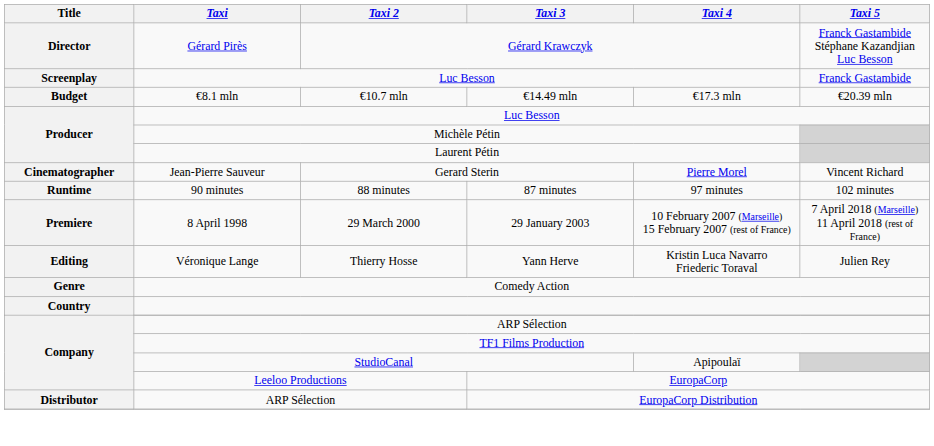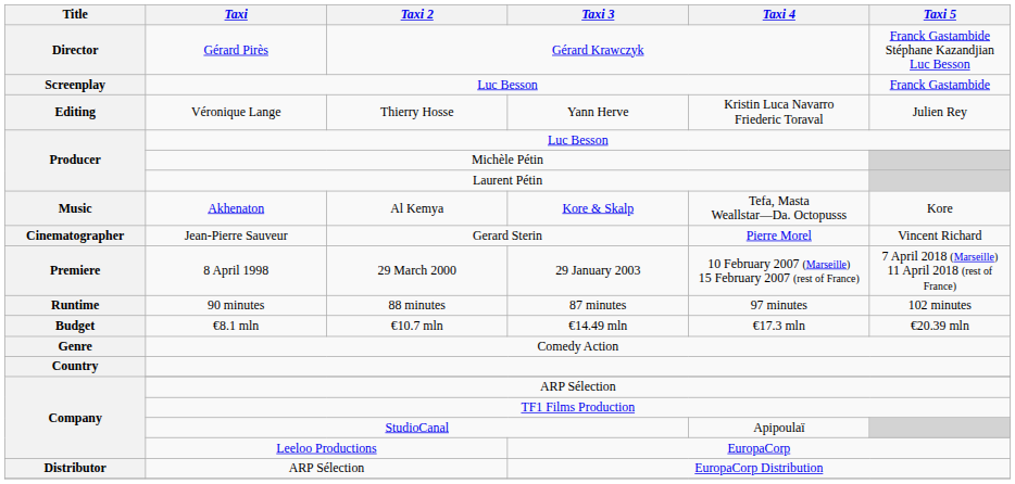rows swapped: Yann Herve <-> €14.49 mln
+ row: Music | Akhenaton | Al Kemya | Kore & Skalp | Tefa, Masta Weallstar—Da. Octopusss | Kore
rows swapped: 29 January 2003 <-> 87 minutes
